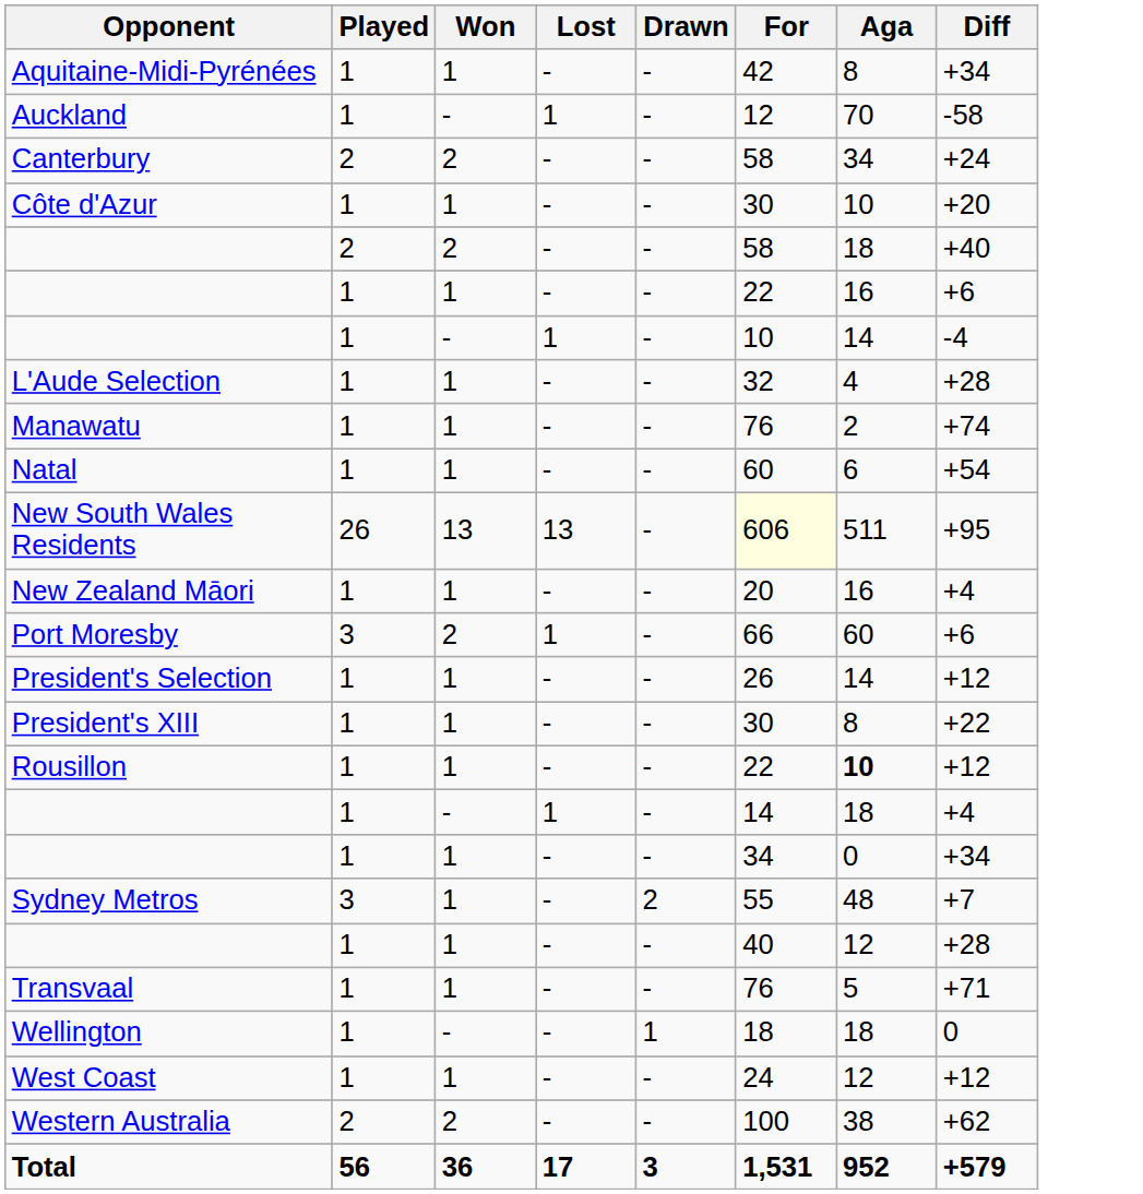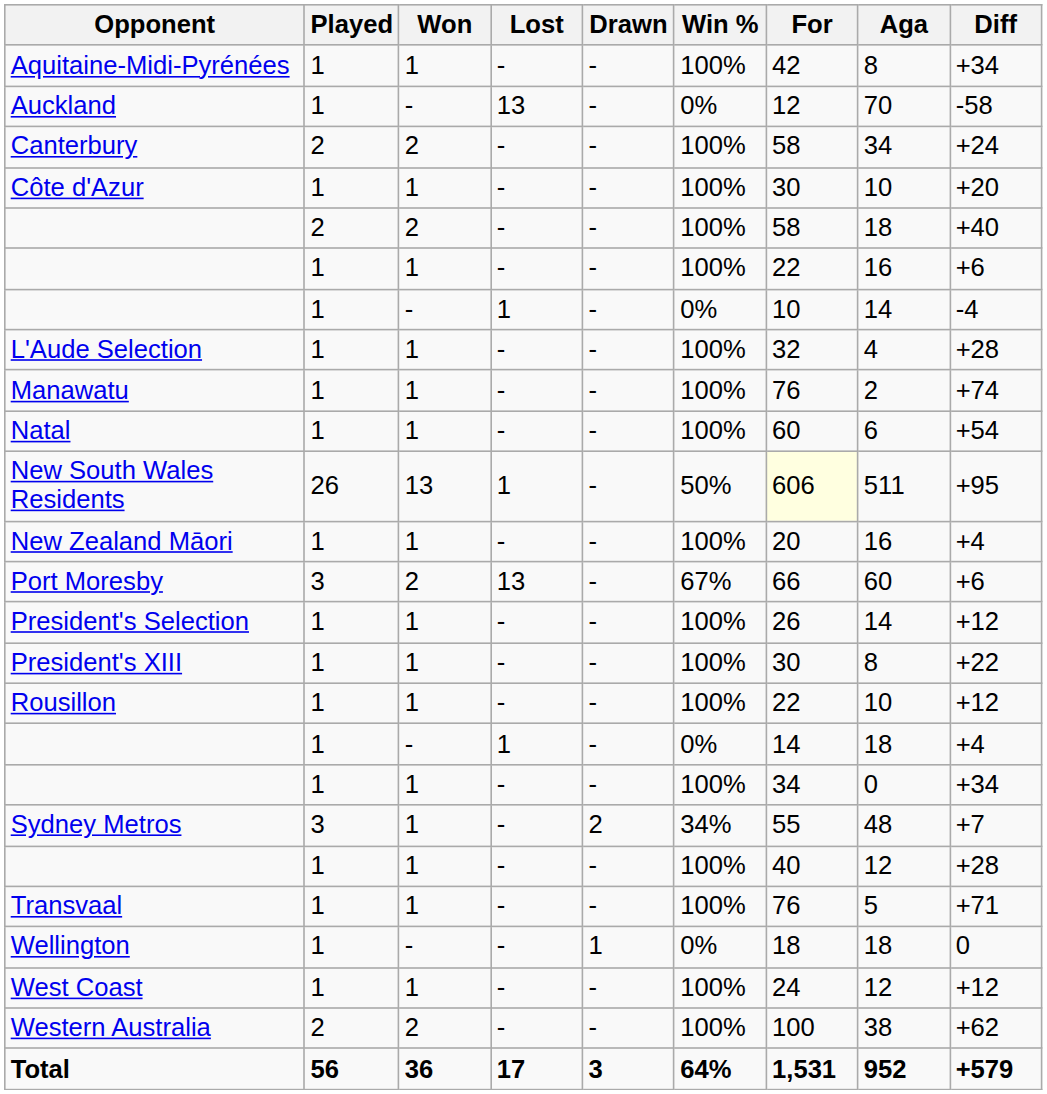+ column: Win % | 100% | 0% | 100% | 100% | 100% | 100% | 0% | 100% | 100% | 100% | 50% | 100% | 67% | 100% | 100% | 100% | 0% | 100% | 34% | 100% | 100% | 0% | 100% | 100% | 64%
Auckland | Lost: 1 -> 13
New South Wales Residents | Lost: 13 -> 1
Port Moresby | Lost: 1 -> 13
Rousillon | Aga: bold -> normal
